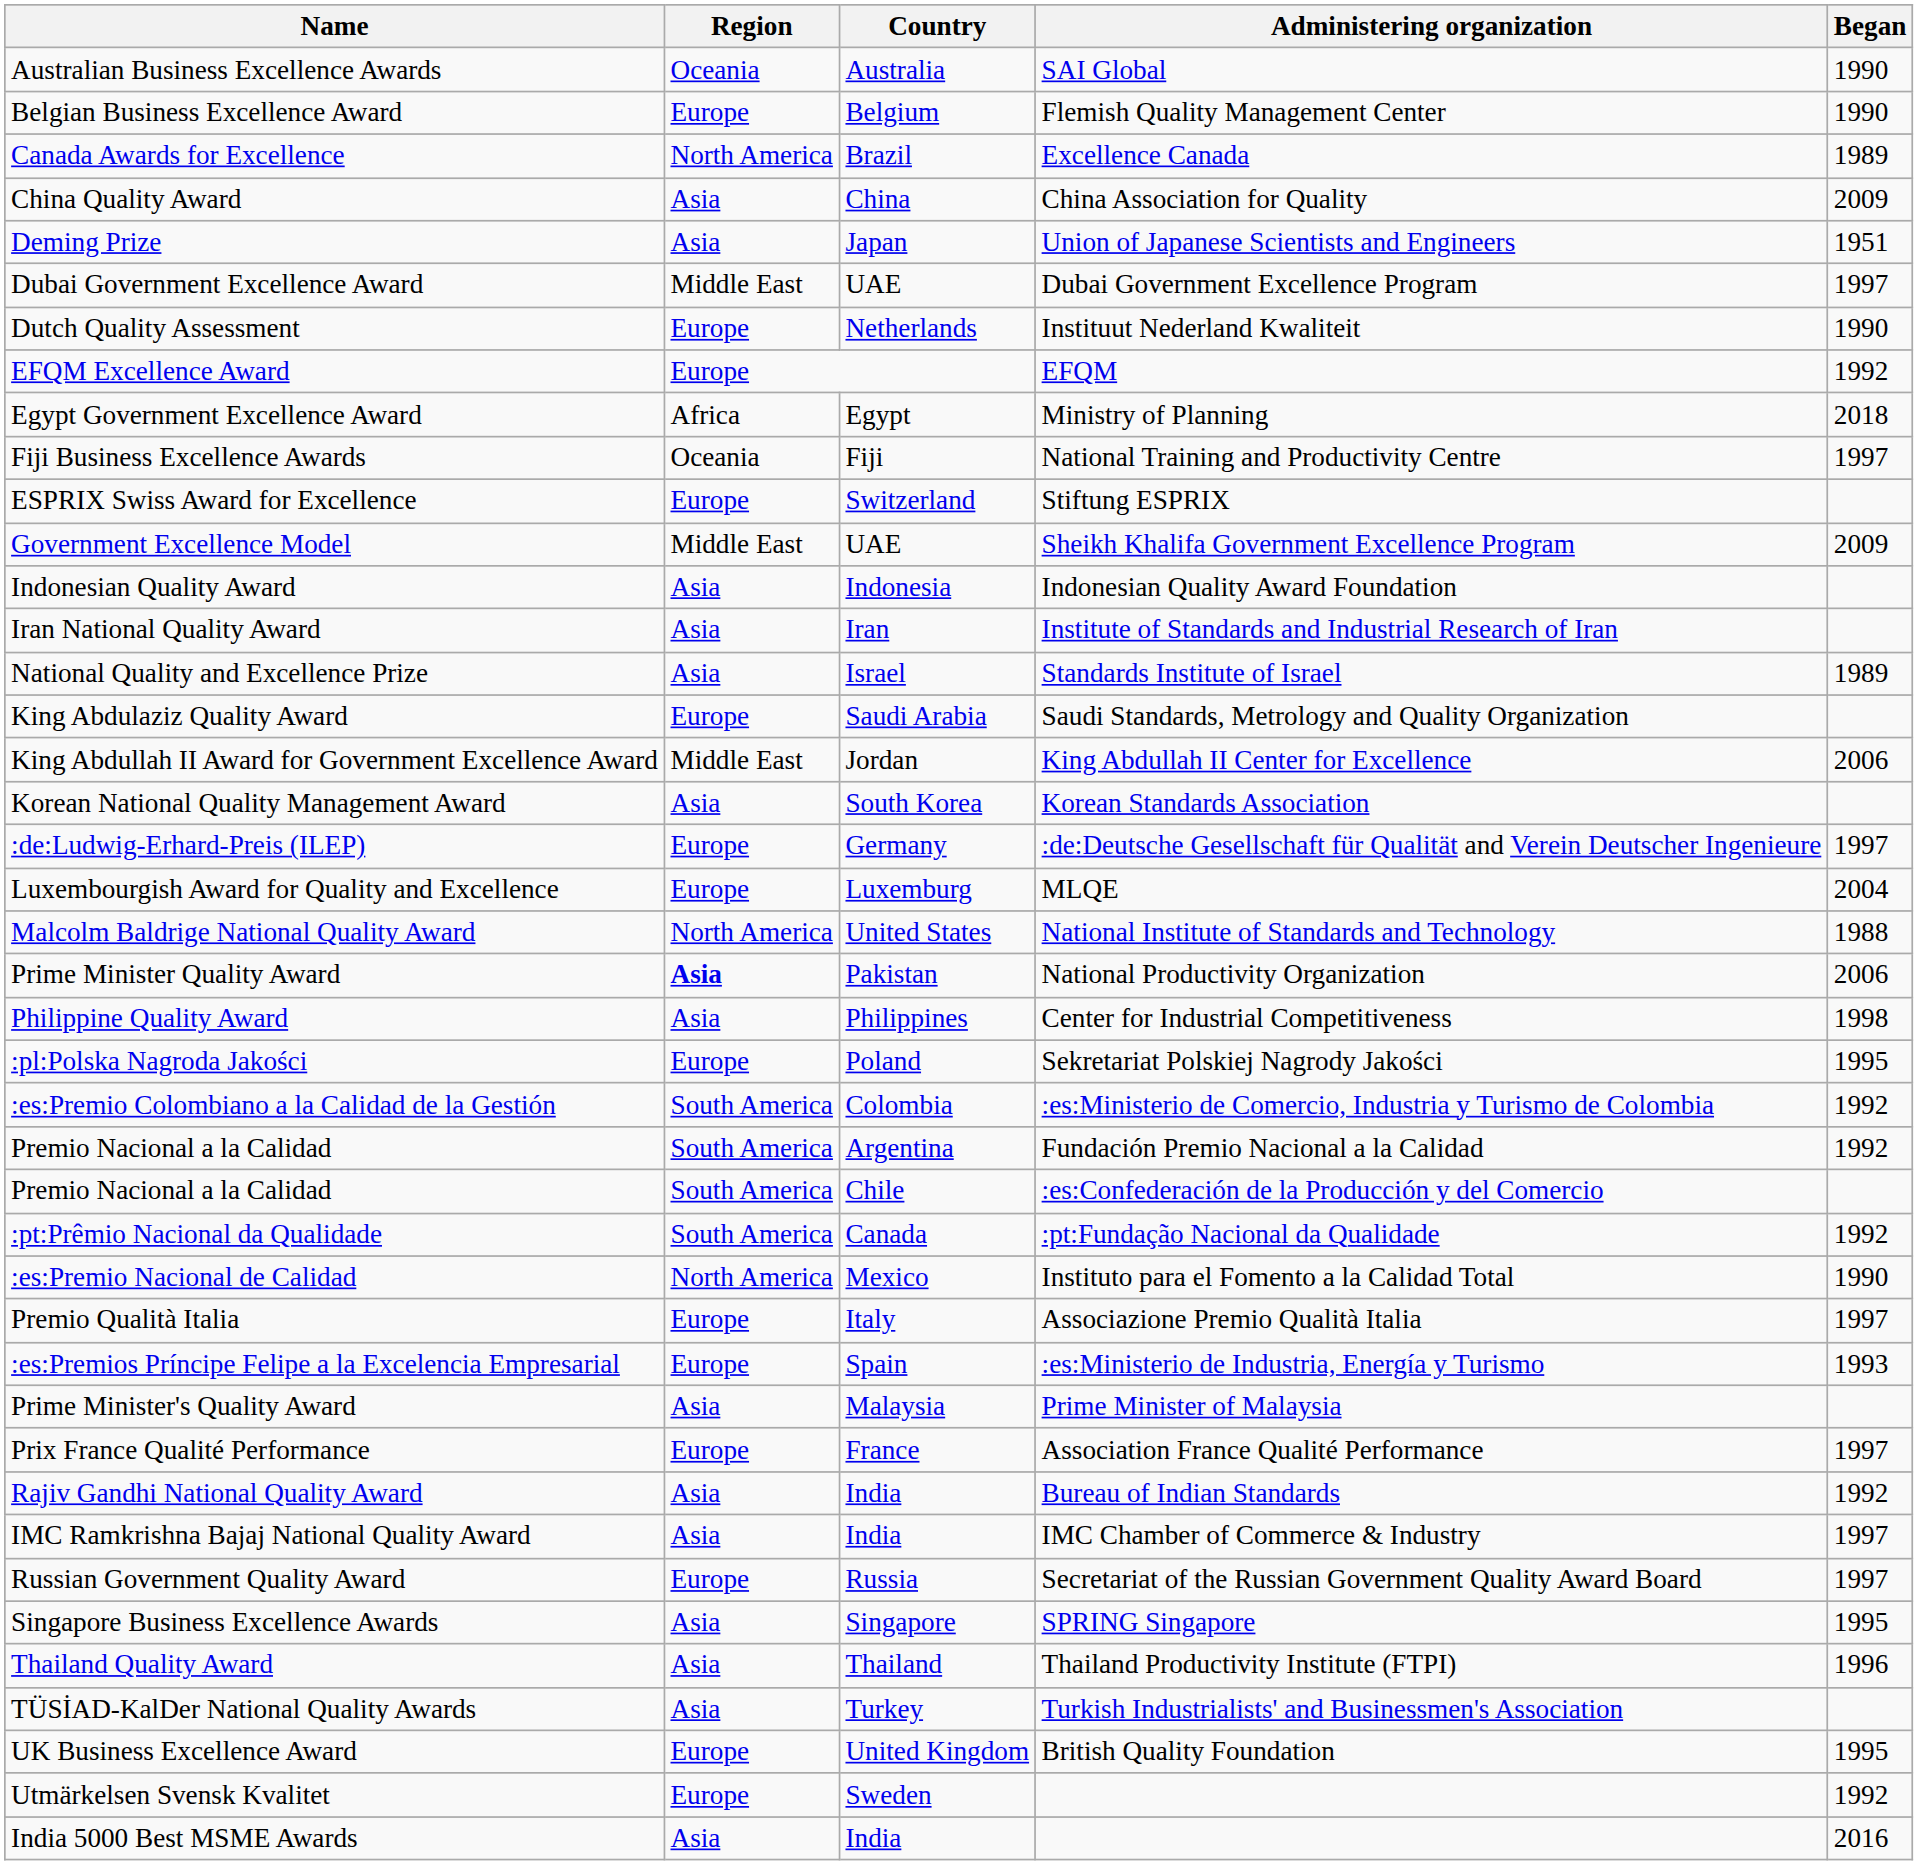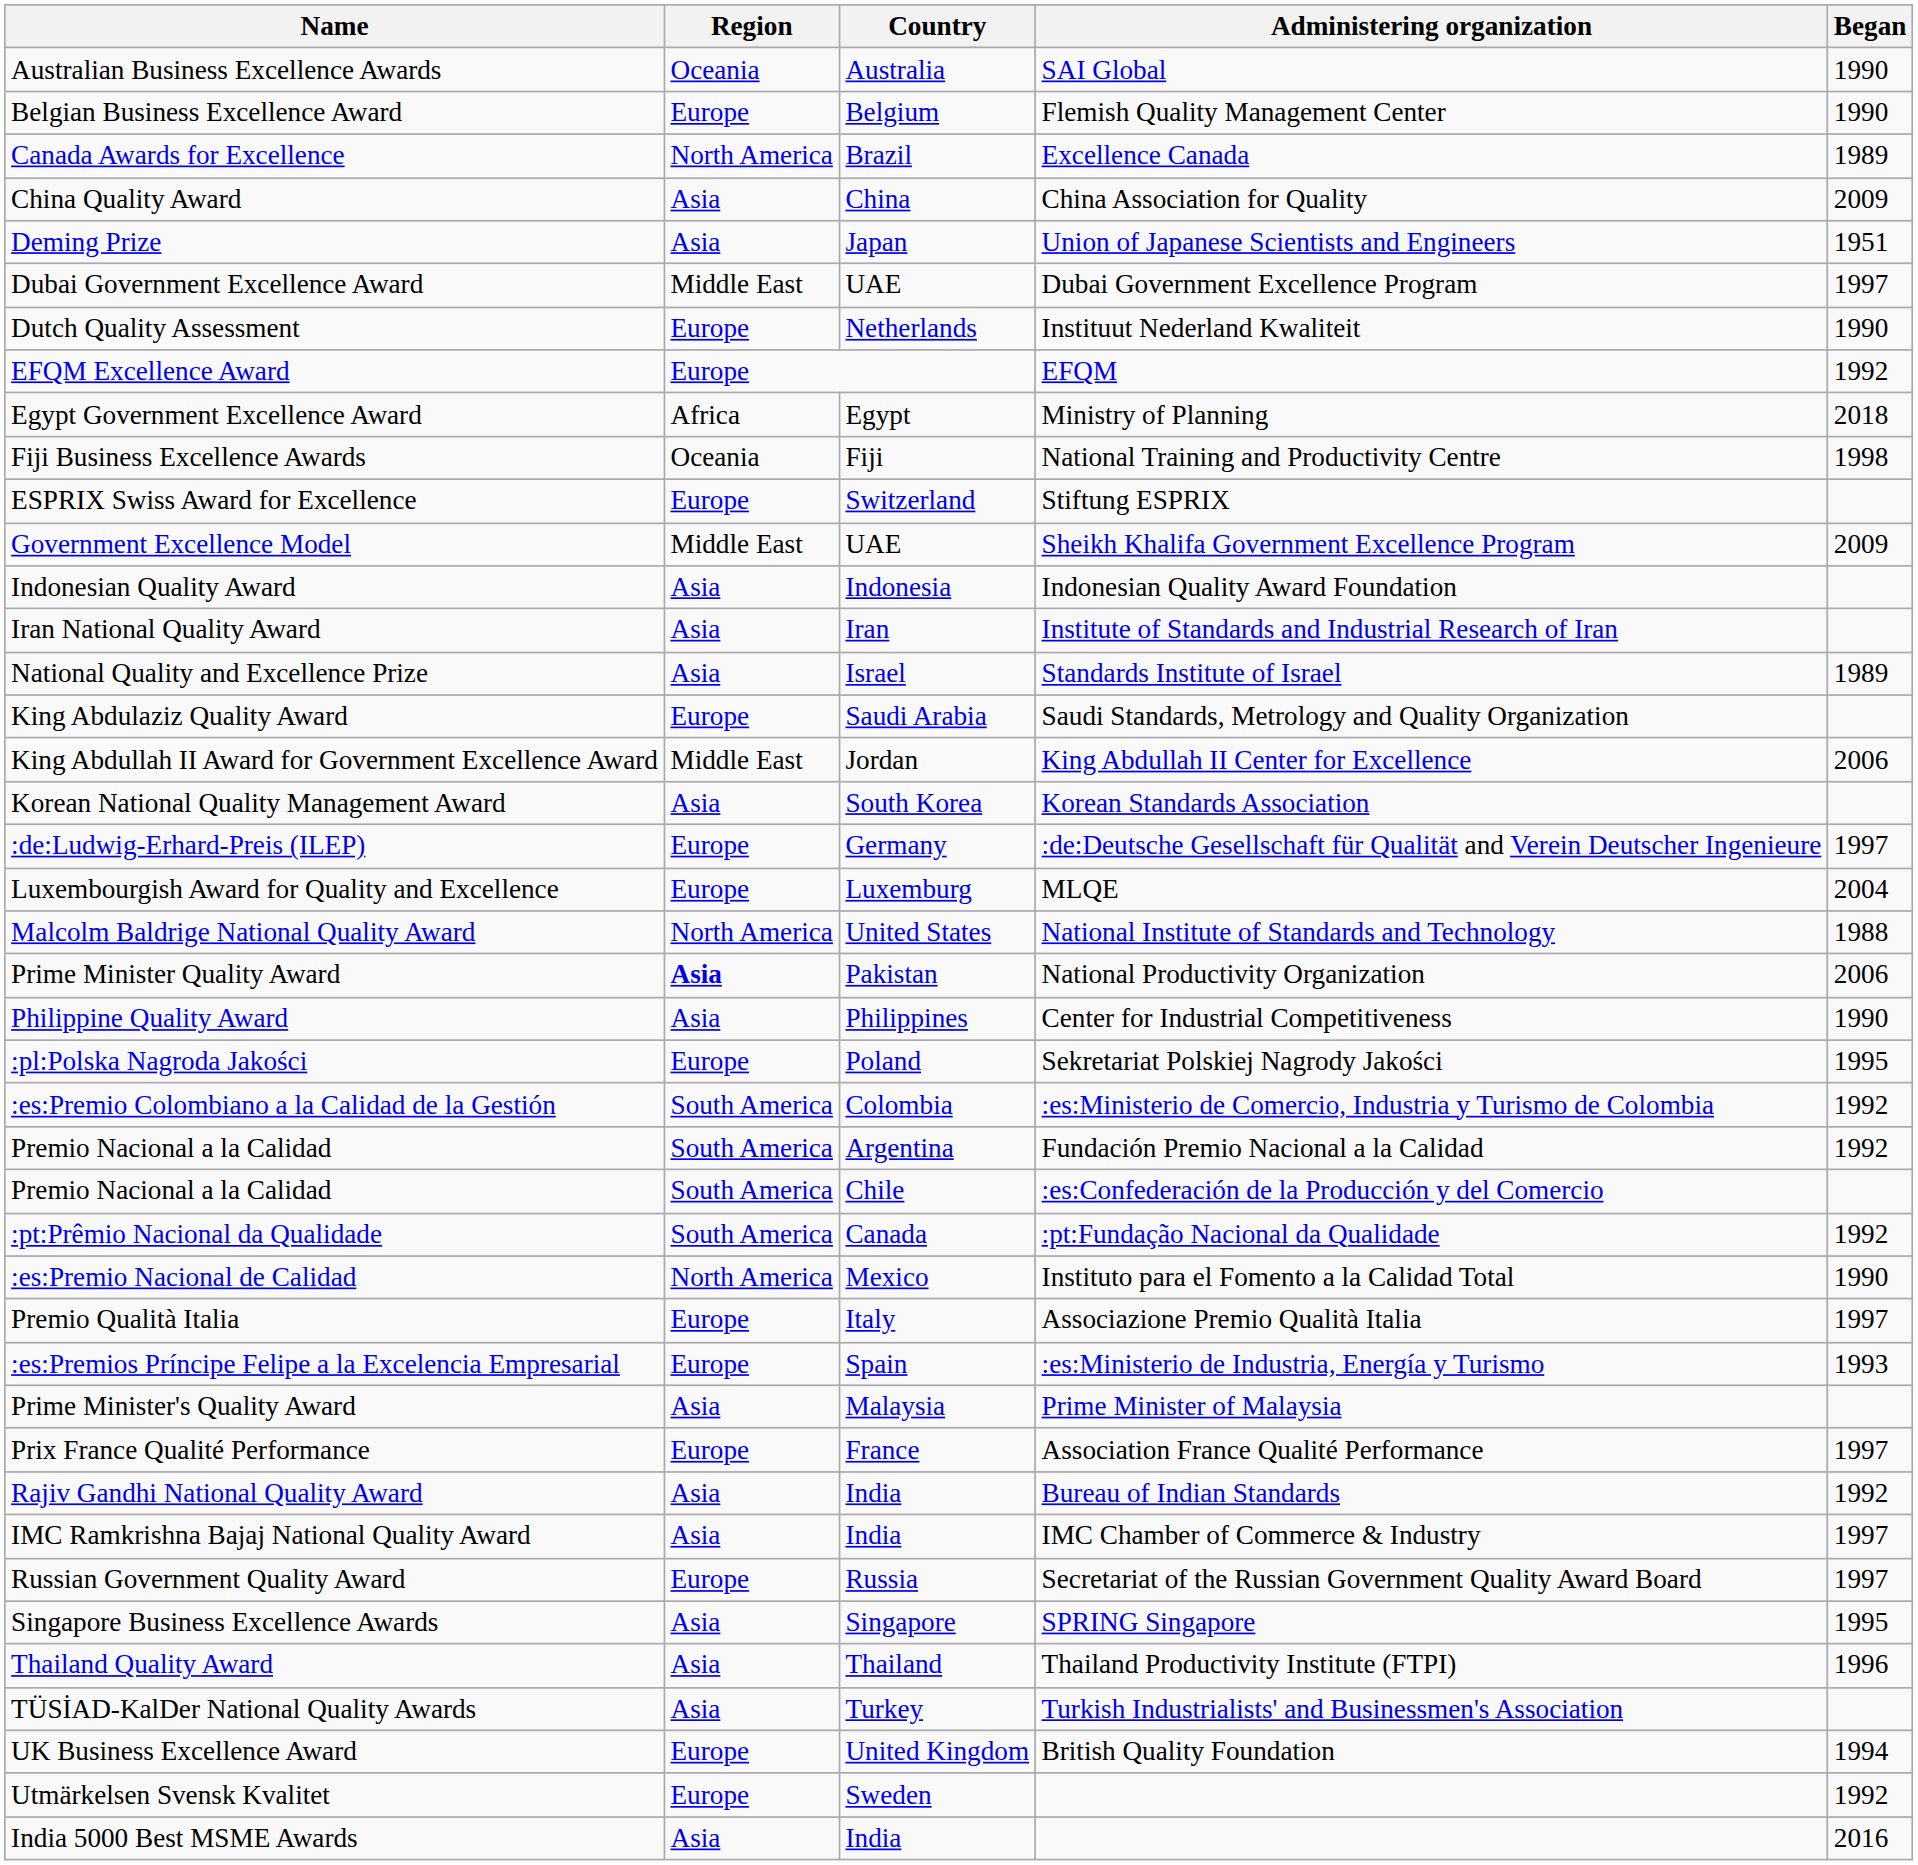Fiji Business Excellence Awards | Began: 1997 -> 1998
Philippine Quality Award | Began: 1998 -> 1990
UK Business Excellence Award | Began: 1995 -> 1994
